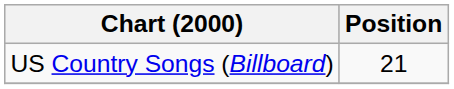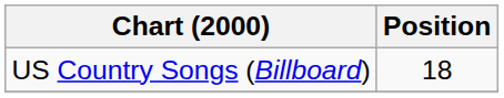US Country Songs (Billboard) | Position: 21 -> 18
